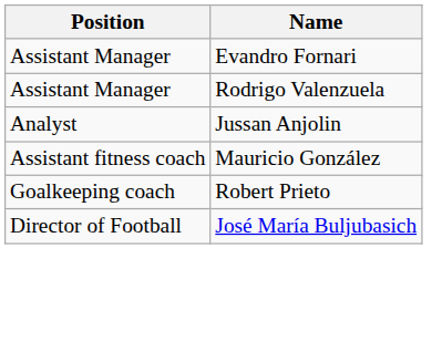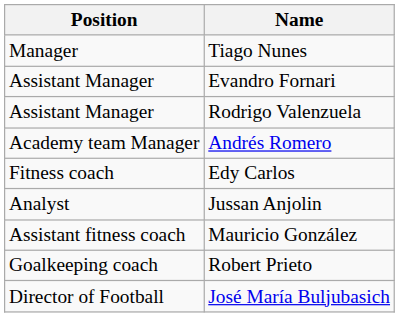+ row: Manager | Tiago Nunes
+ row: Academy team Manager | Andrés Romero
+ row: Fitness coach | Edy Carlos
